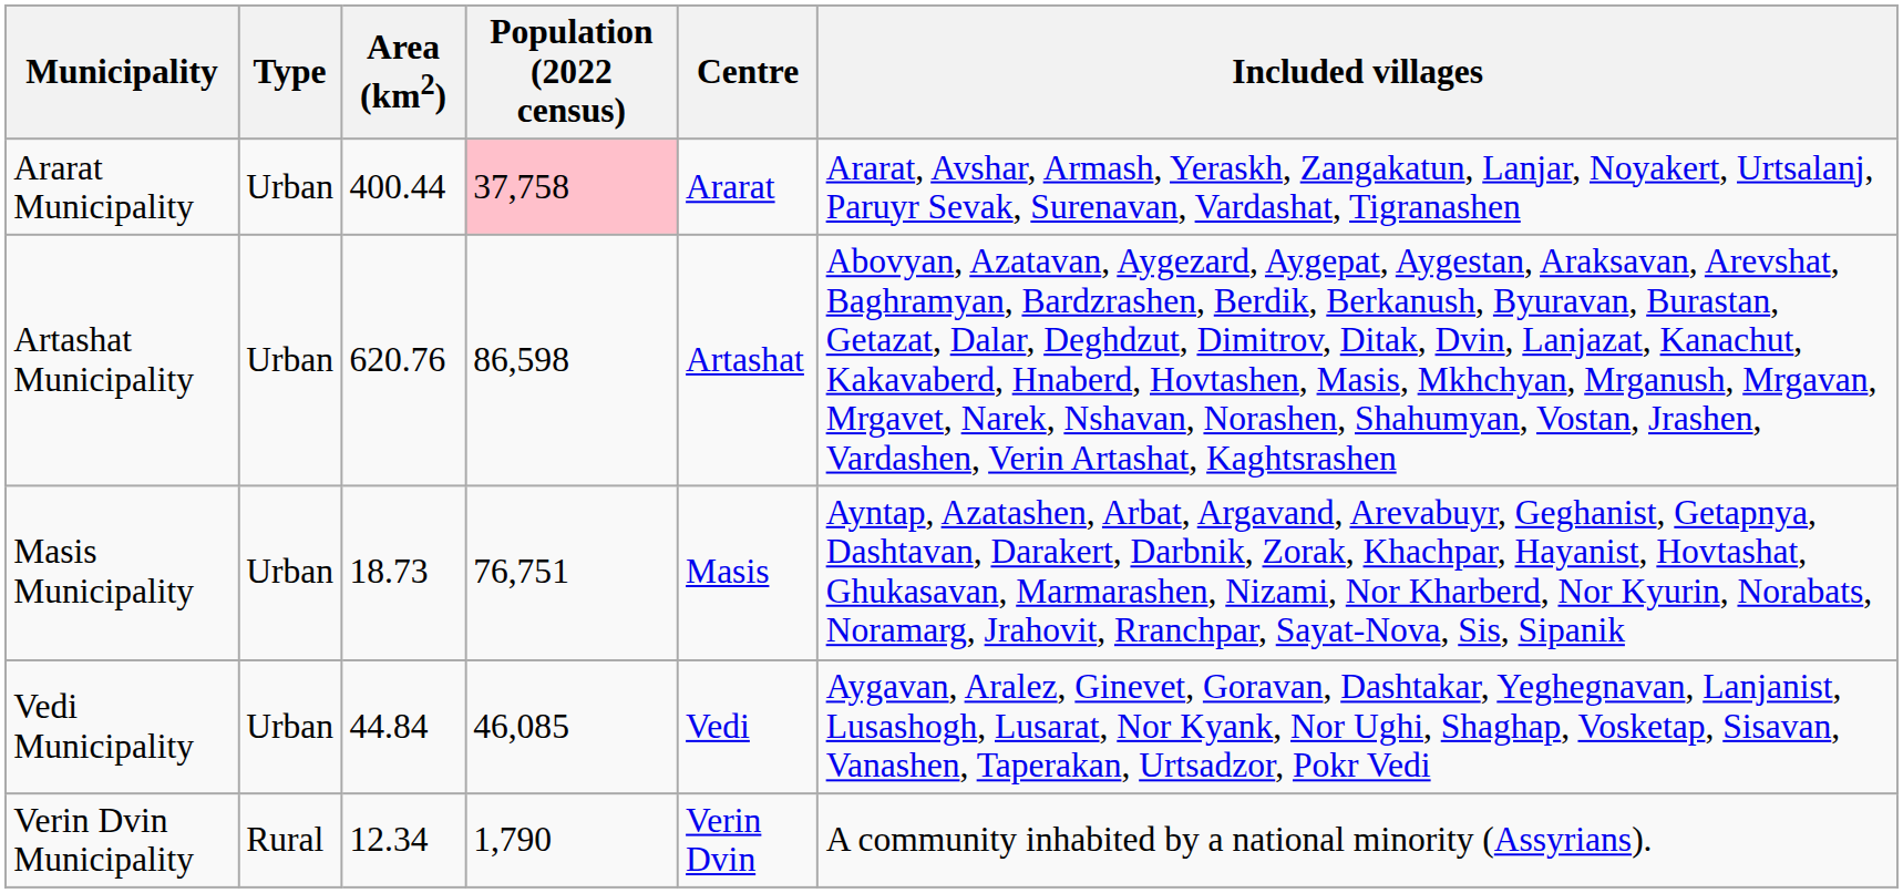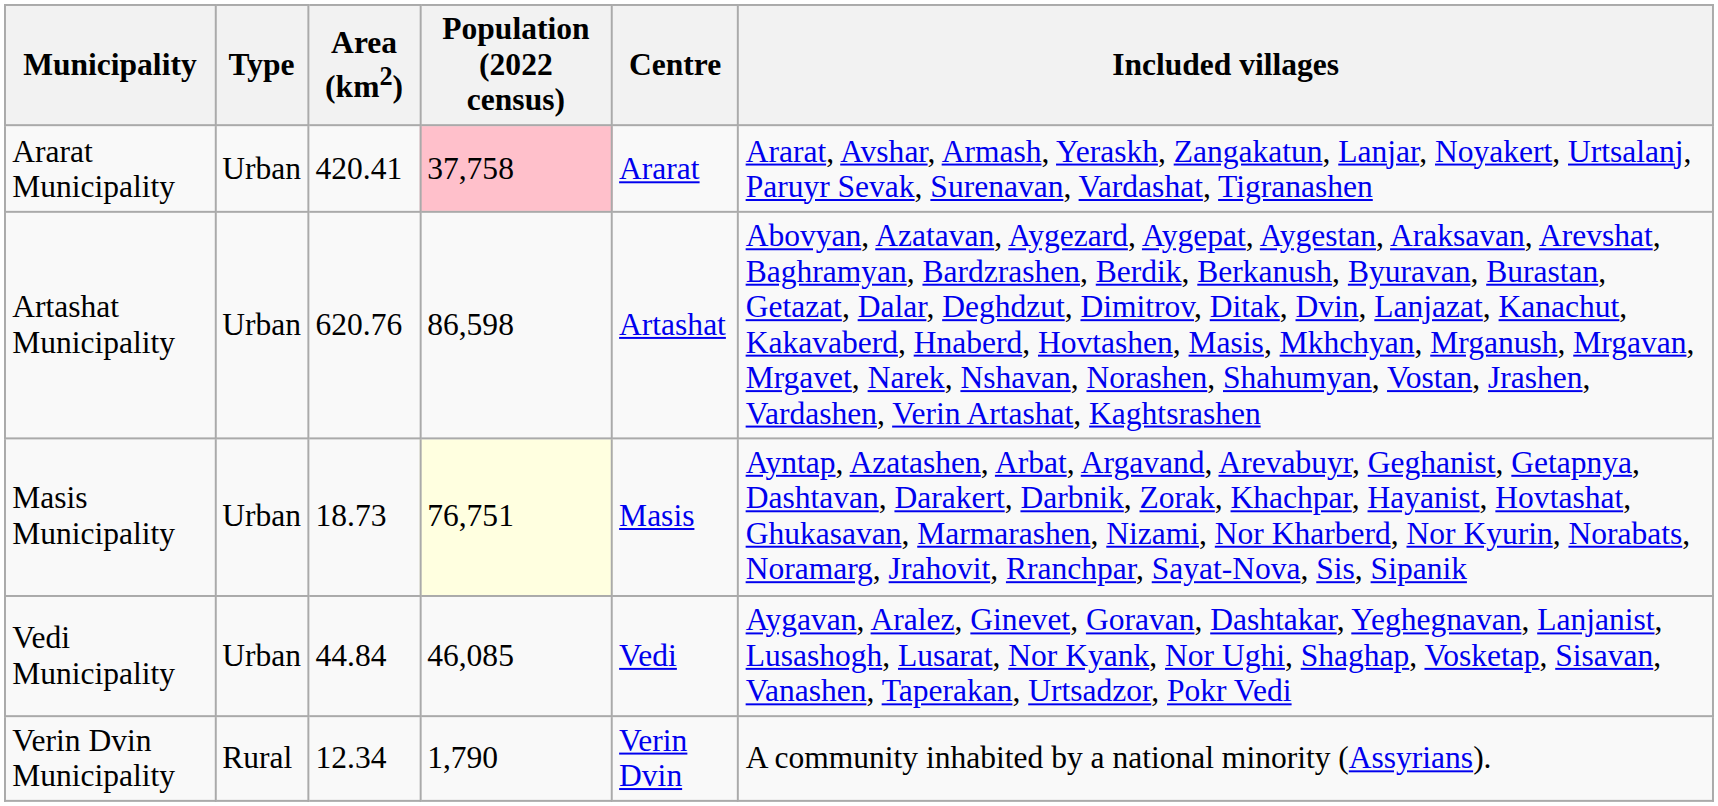Ararat Municipality | Area (km2): 400.44 -> 420.41
Masis Municipality | Population (2022 census): no background -> lightyellow background
